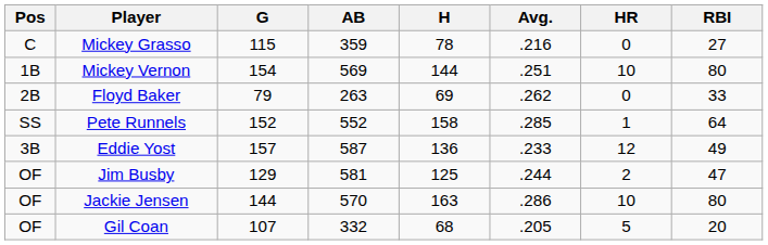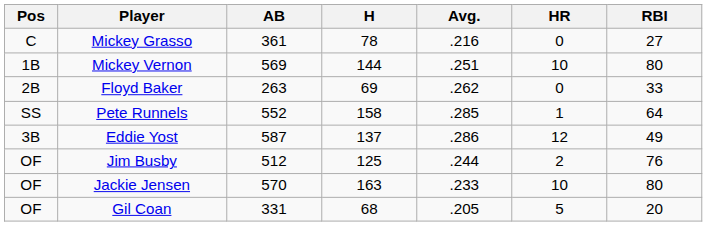- column: G | 115 | 154 | 79 | 152 | 157 | 129 | 144 | 107
Mickey Grasso | AB: 359 -> 361
Eddie Yost | H: 136 -> 137
Eddie Yost | Avg.: .233 -> .286
Jim Busby | AB: 581 -> 512
Jim Busby | RBI: 47 -> 76
Jackie Jensen | Avg.: .286 -> .233
Gil Coan | AB: 332 -> 331
